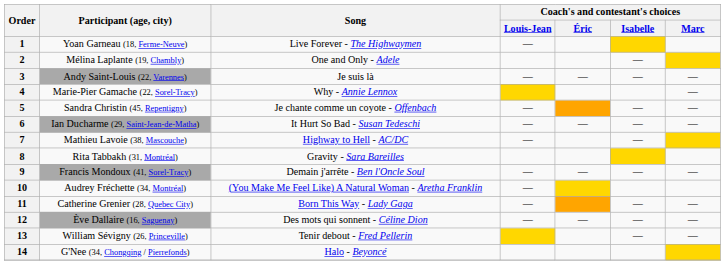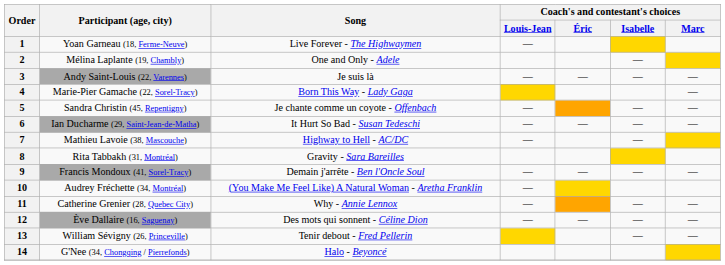4 | Song: Why - Annie Lennox -> Born This Way - Lady Gaga
11 | Song: Born This Way - Lady Gaga -> Why - Annie Lennox
